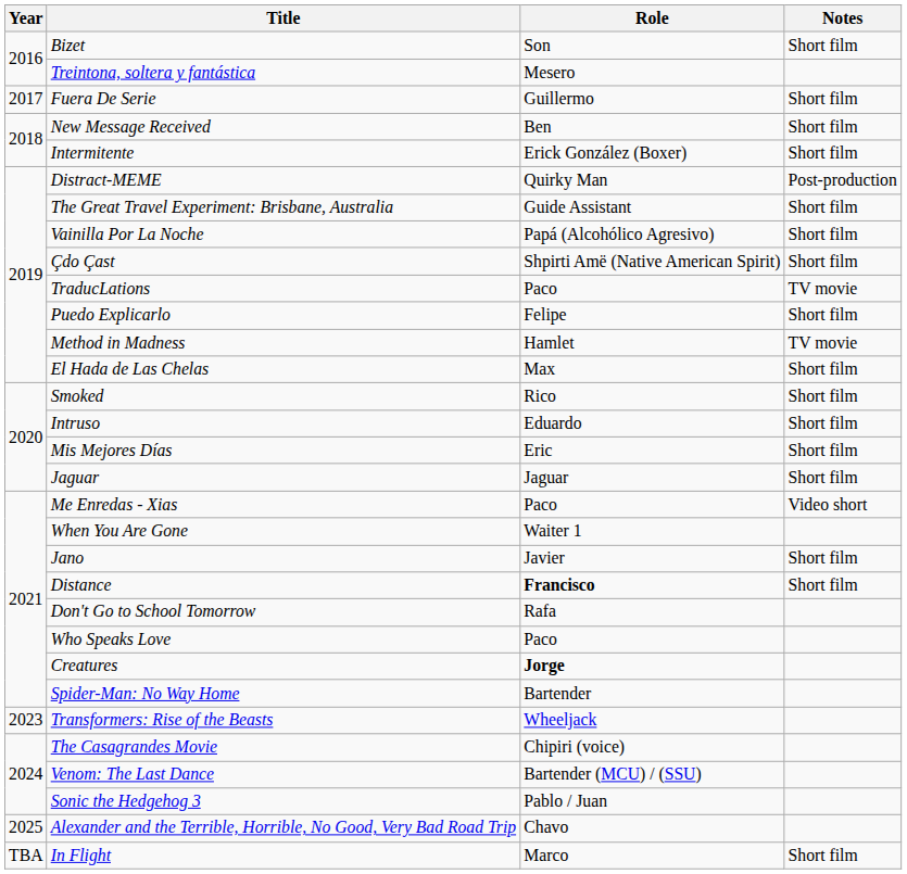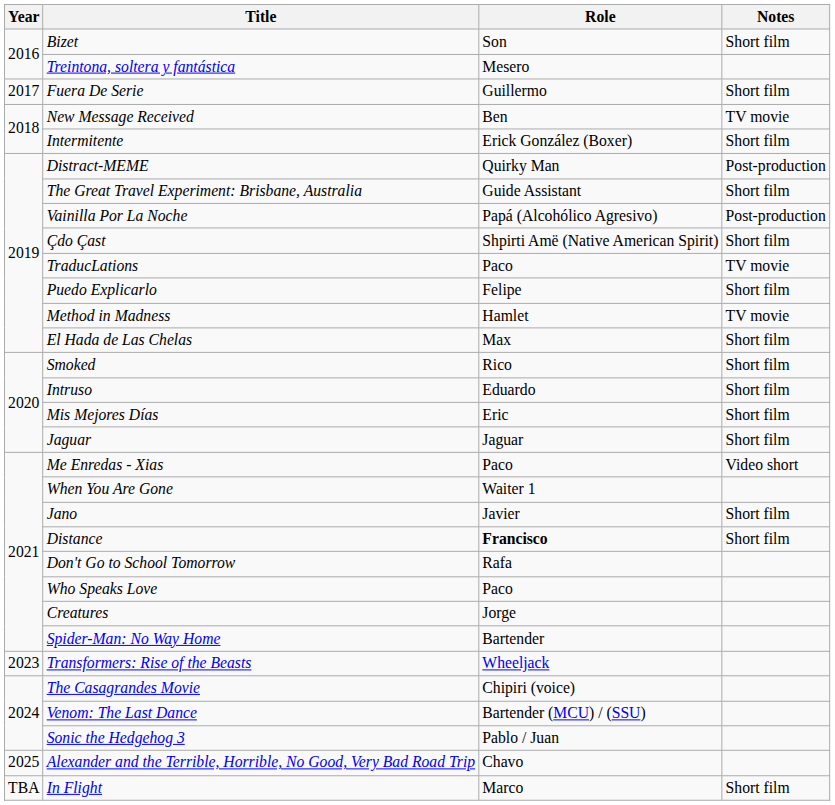New Message Received | Notes: Short film -> TV movie
Vainilla Por La Noche | Notes: Short film -> Post-production
Creatures | Role: bold -> normal
